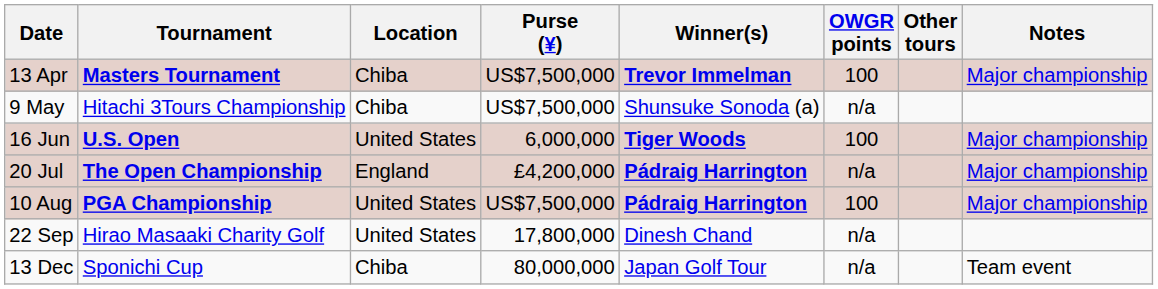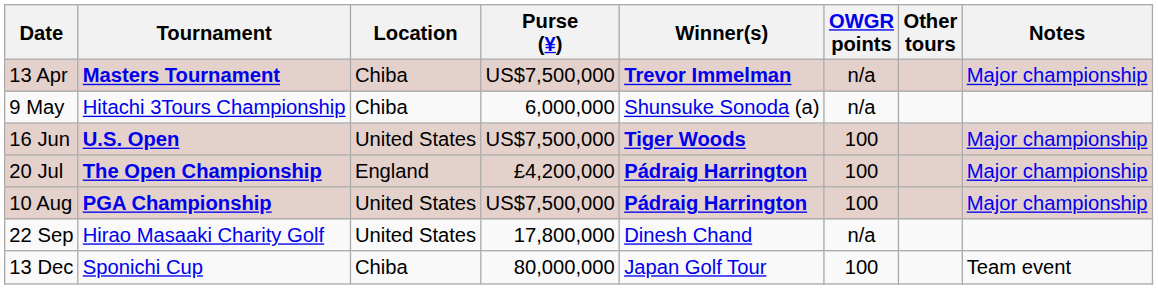13 Apr | OWGR points: 100 -> n/a
9 May | Purse (¥): US$7,500,000 -> 6,000,000
16 Jun | Purse (¥): 6,000,000 -> US$7,500,000
20 Jul | OWGR points: n/a -> 100
13 Dec | OWGR points: n/a -> 100
